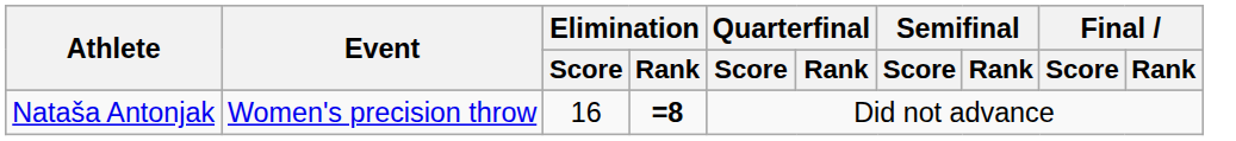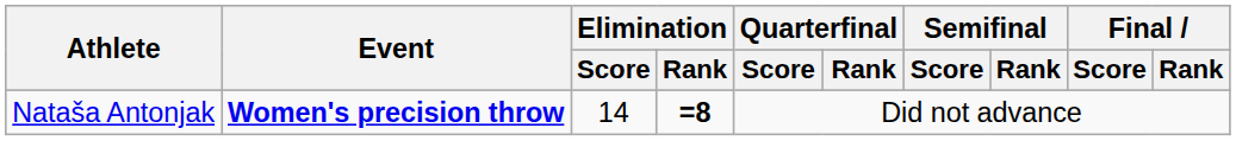Nataša Antonjak | Event: normal -> bold
Nataša Antonjak | Elimination / Score: 16 -> 14
